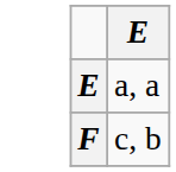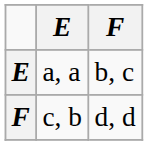+ column: F | b, c | d, d
